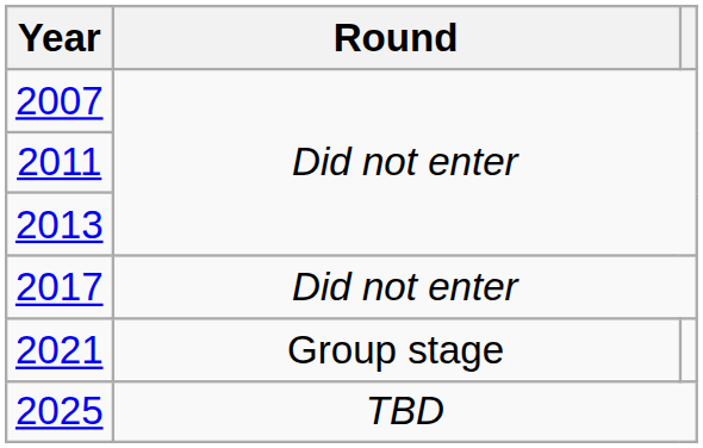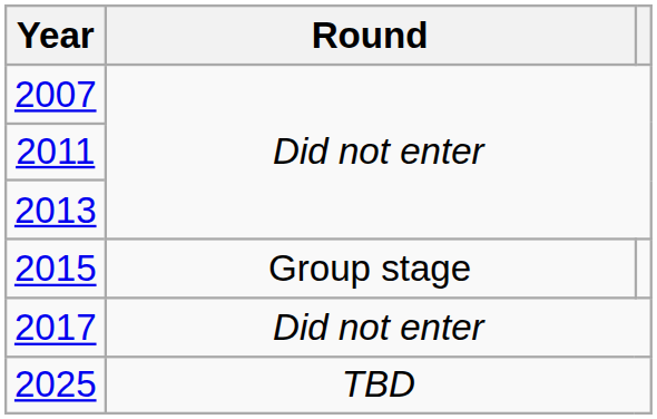+ row: 2015 | Group stage
- row: 2021 | Group stage
